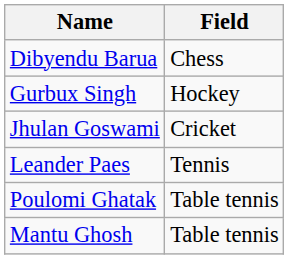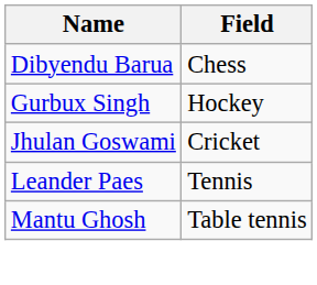- row: Poulomi Ghatak | Table tennis
